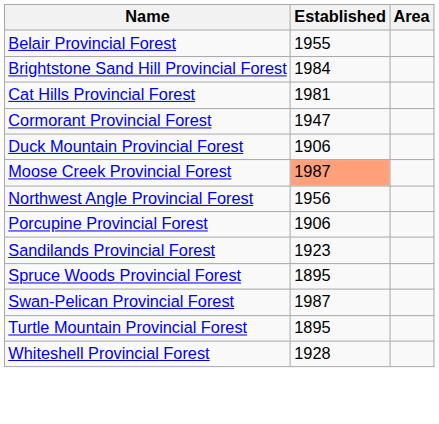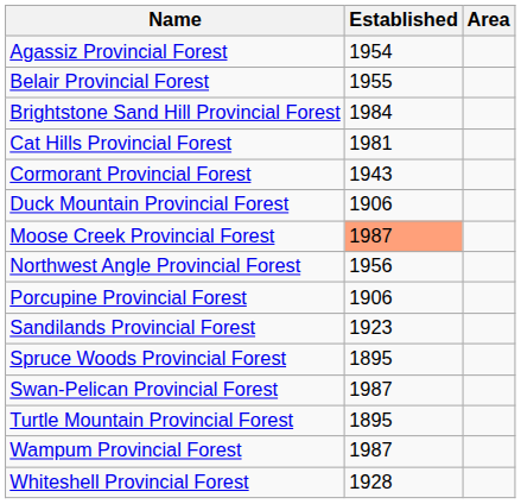+ row: Agassiz Provincial Forest | 1954
Cormorant Provincial Forest | Established: 1947 -> 1943
+ row: Wampum Provincial Forest | 1987
